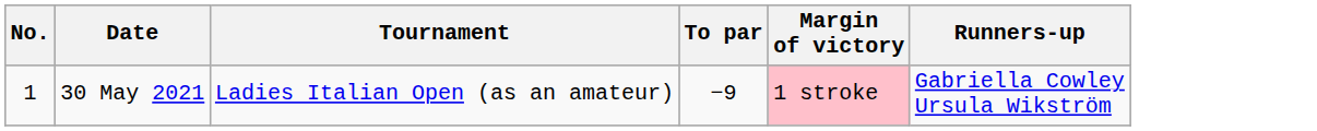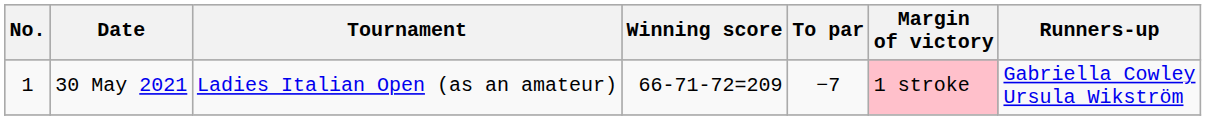+ column: Winning score | 66-71-72=209
30 May 2021 | To par: −9 -> −7
